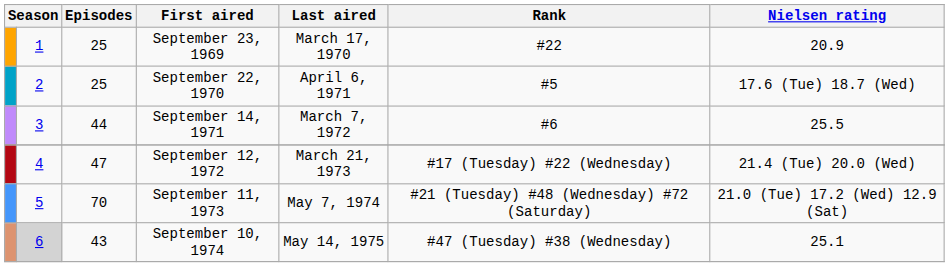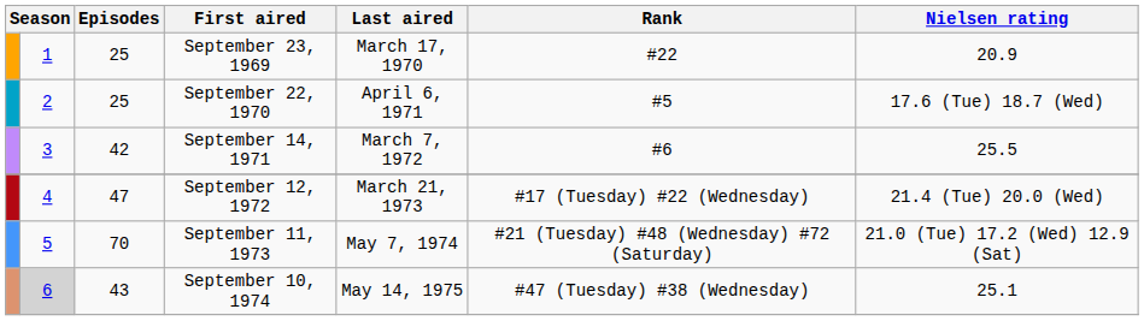September 14, 1971 | Episodes: 44 -> 42
